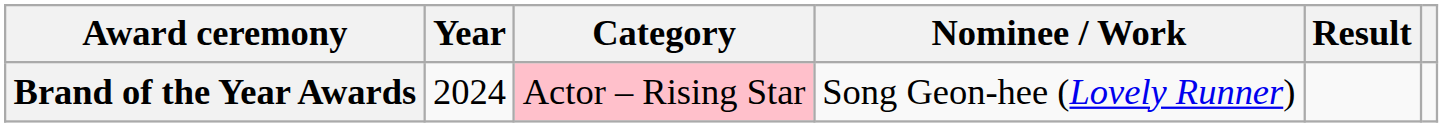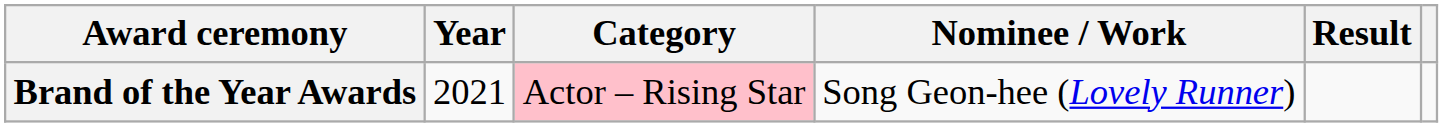Brand of the Year Awards | Year: 2024 -> 2021
